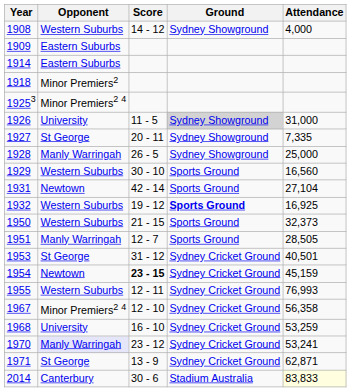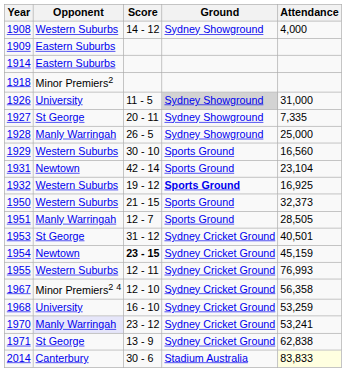- row: 19253 | Minor Premiers2 4
1931 | Attendance: 27,104 -> 23,104
1971 | Attendance: 62,871 -> 62,838
